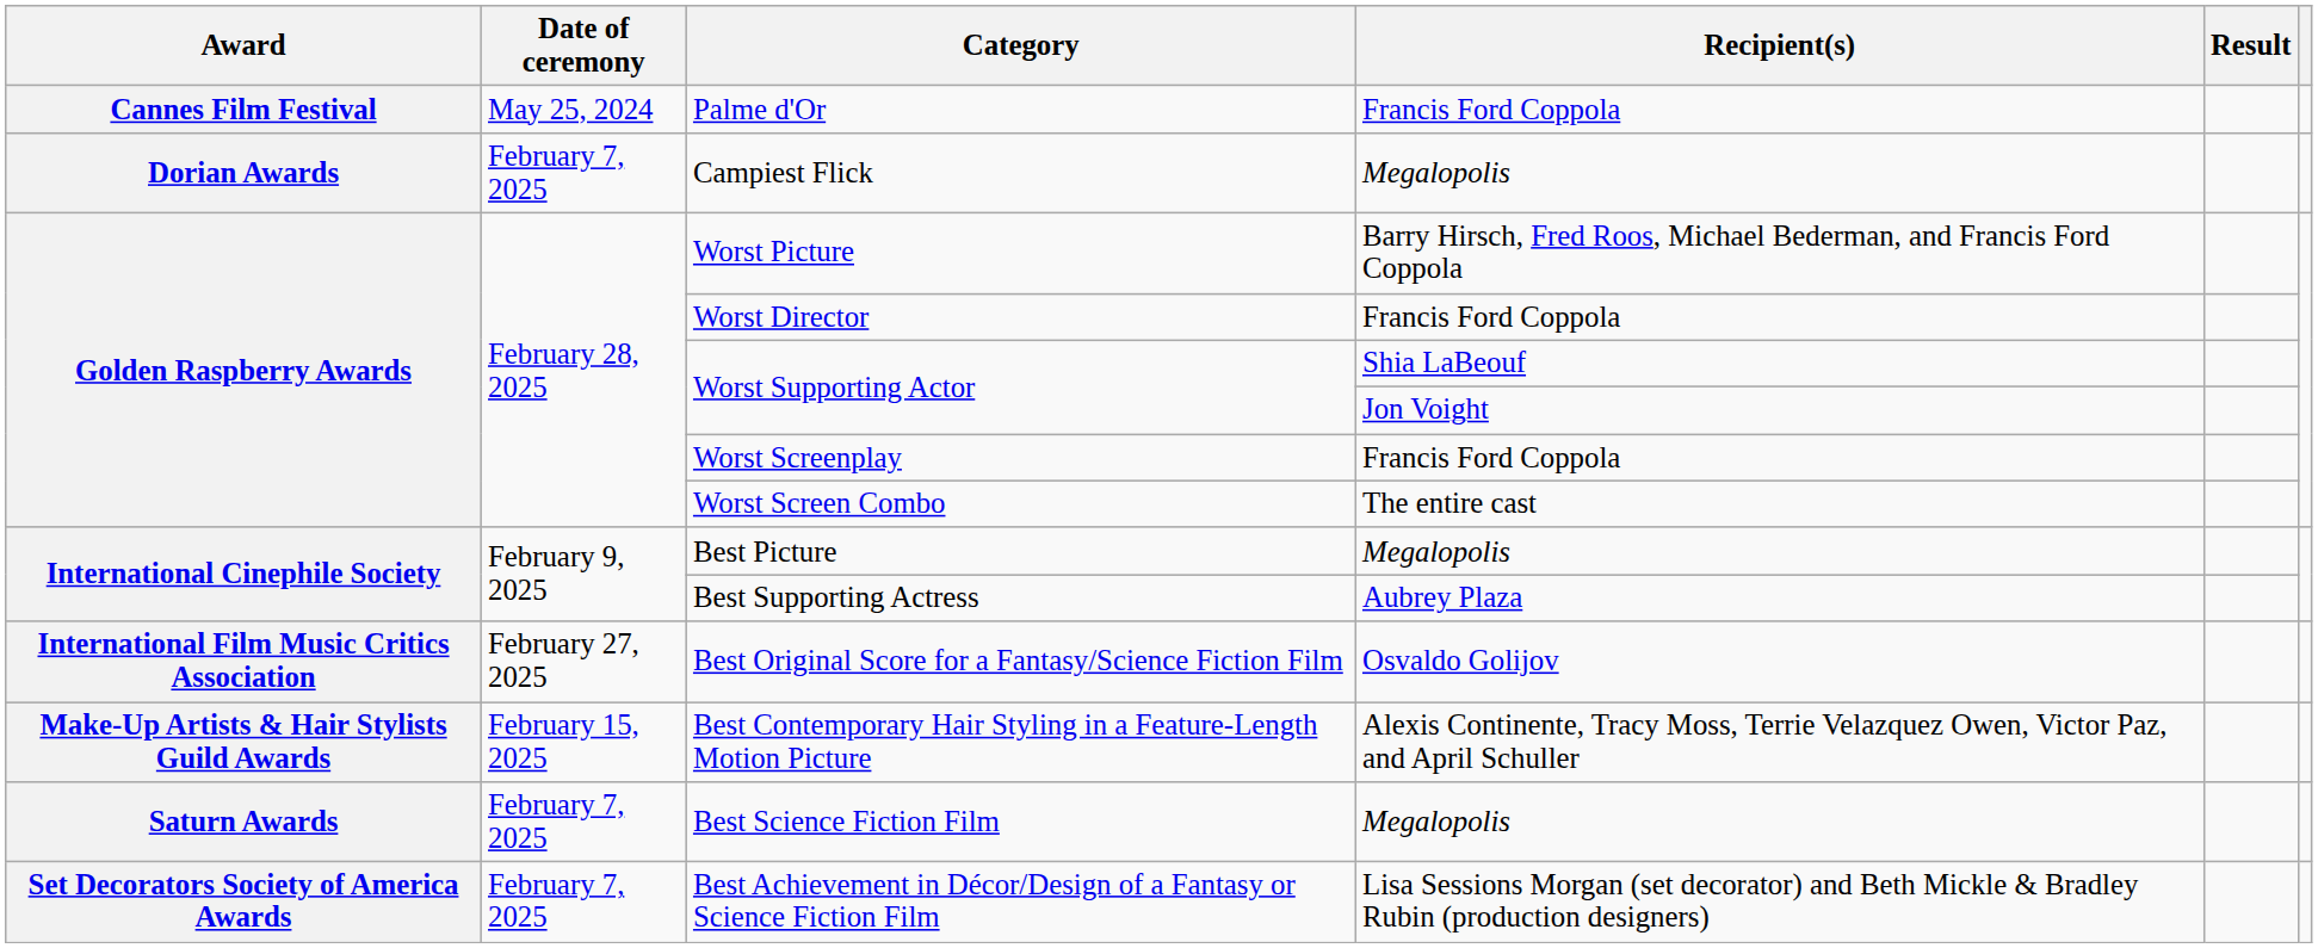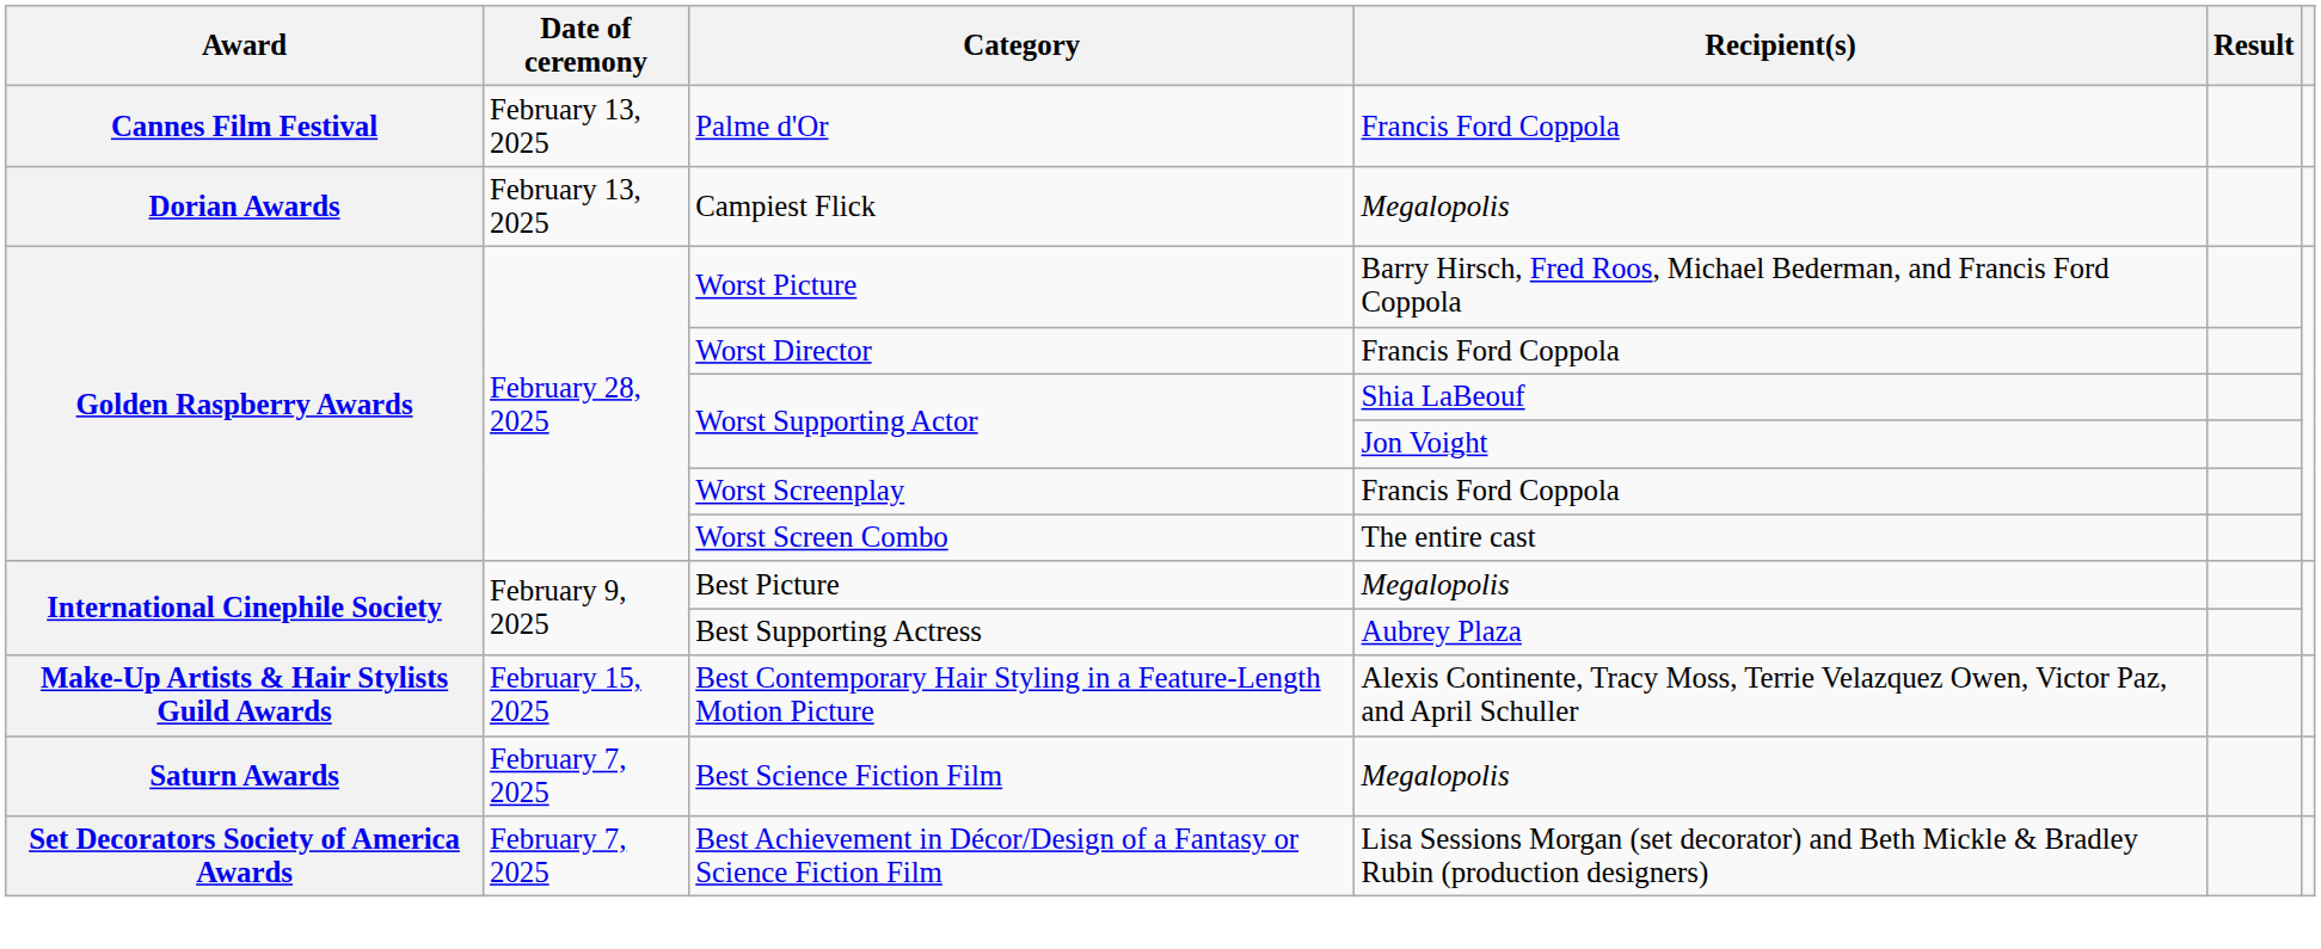Palme d'Or | Date of ceremony: May 25, 2024 -> February 13, 2025
Campiest Flick | Date of ceremony: February 7, 2025 -> February 13, 2025
- row: International Film Music Critics Association | February 27, 2025 | Best Original Score for a Fantasy/Science Fiction Film | Osvaldo Golijov
